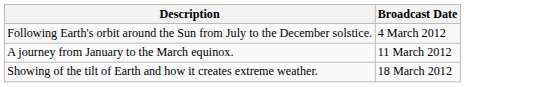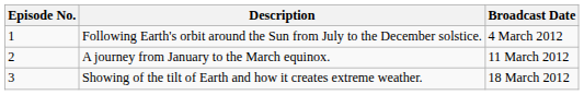+ column: Episode No. | 1 | 2 | 3
